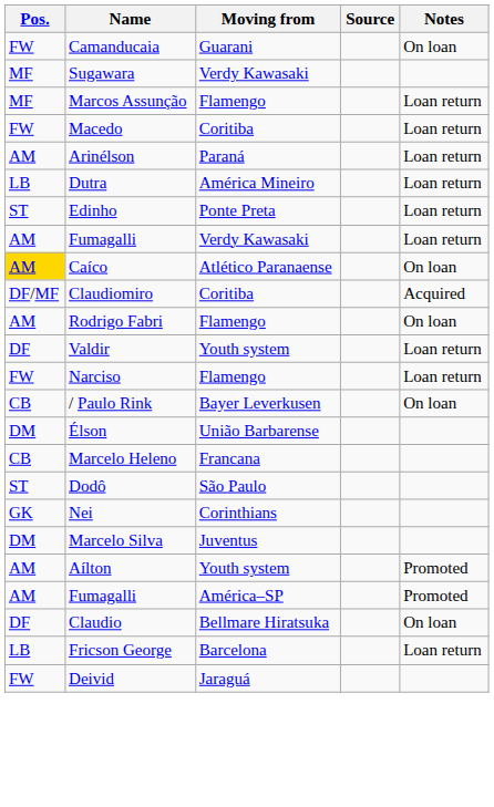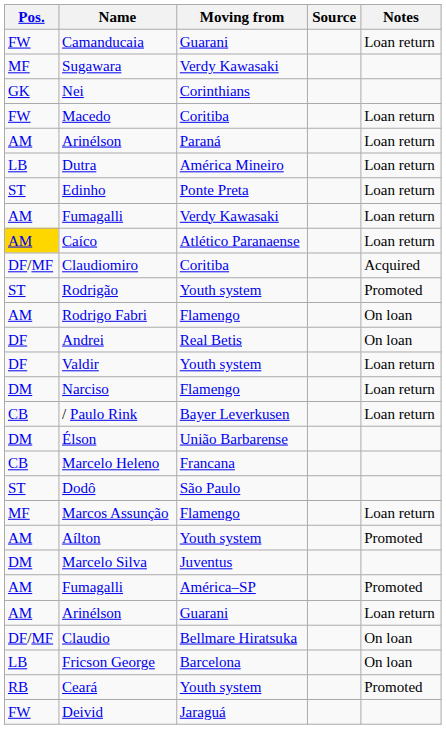Camanducaia | Notes: On loan -> Loan return
rows swapped: Marcos Assunção <-> Nei
Caíco | Notes: On loan -> Loan return
+ row: ST | Rodrigão | Youth system | Promoted
+ row: DF | Andrei | Real Betis | On loan
Narciso | Pos.: FW -> DM
/ Paulo Rink | Notes: On loan -> Loan return
rows swapped: Aílton <-> Marcelo Silva
+ row: AM | Arinélson | Guarani | Loan return
Claudio | Pos.: DF -> DF/MF
Fricson George | Notes: Loan return -> On loan
+ row: RB | Ceará | Youth system | Promoted
